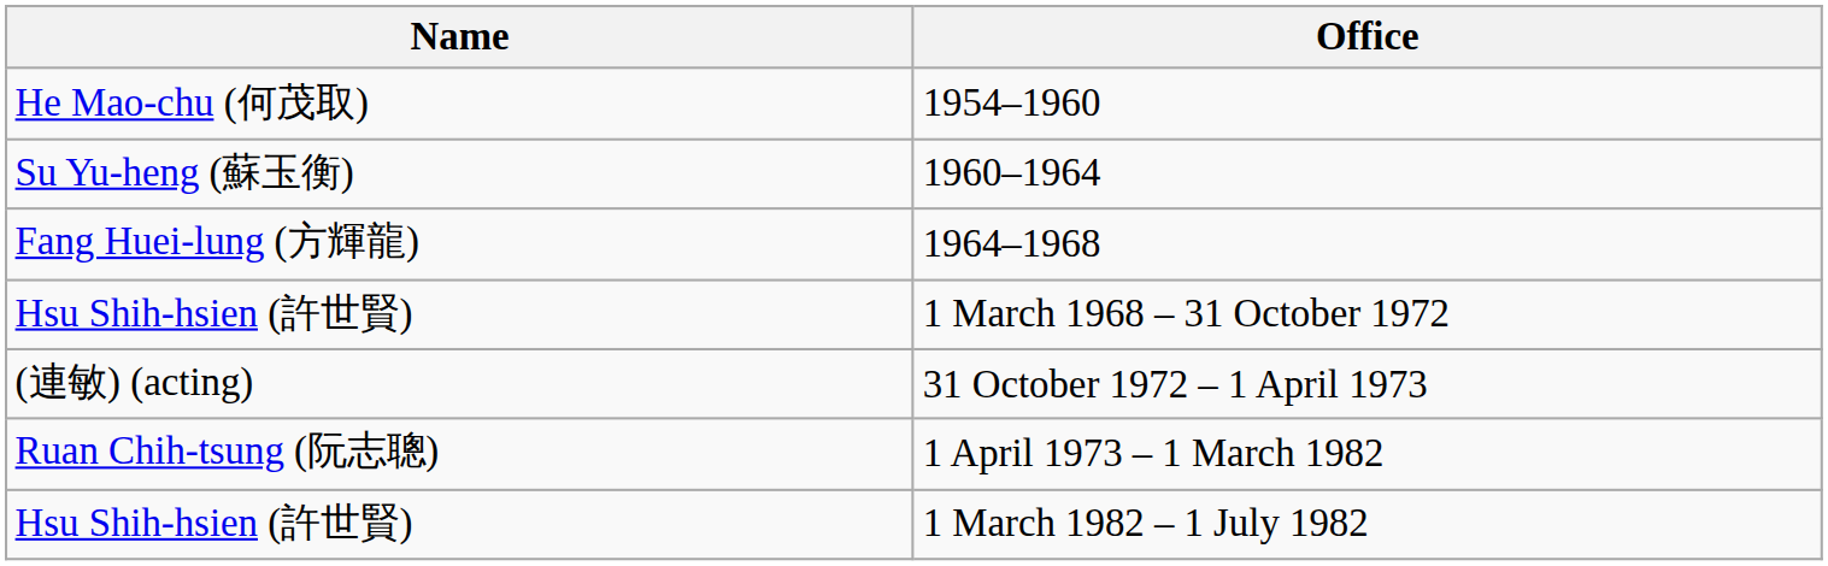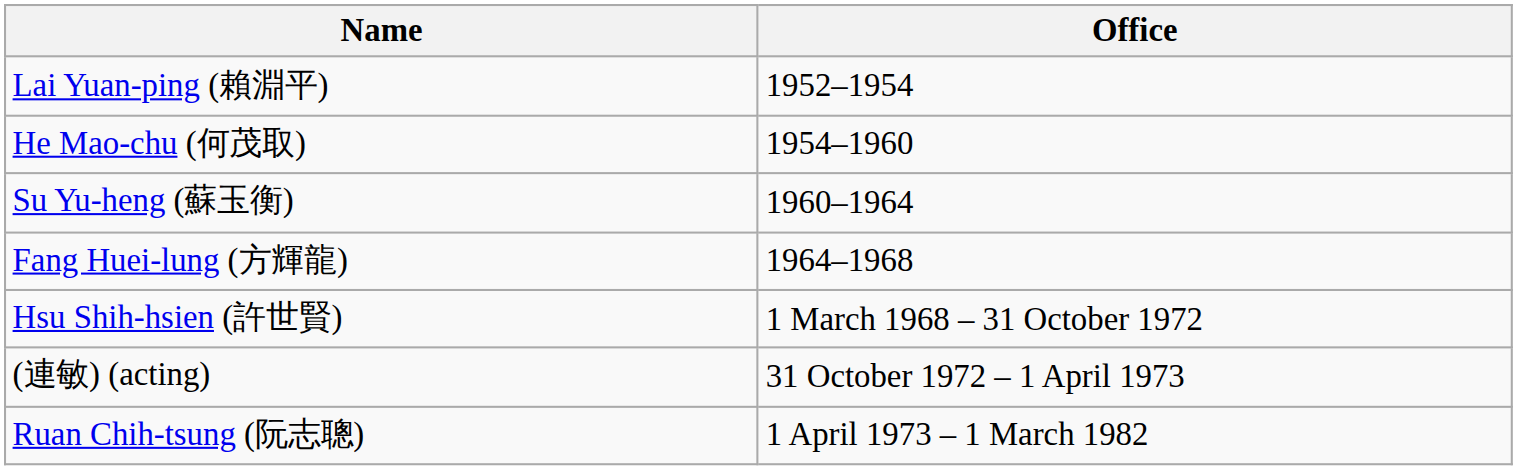+ row: Lai Yuan-ping (賴淵平) | 1952–1954
- row: Hsu Shih-hsien (許世賢) | 1 March 1982 – 1 July 1982
